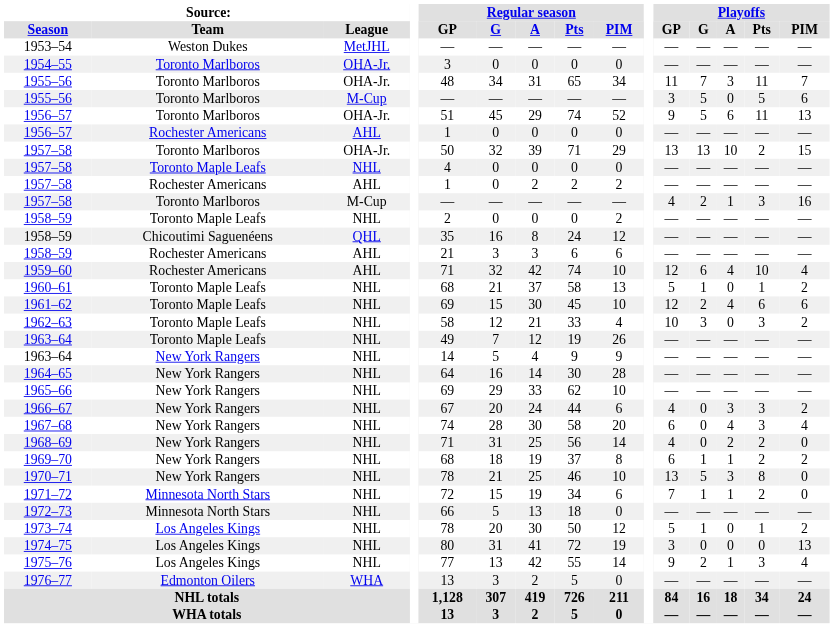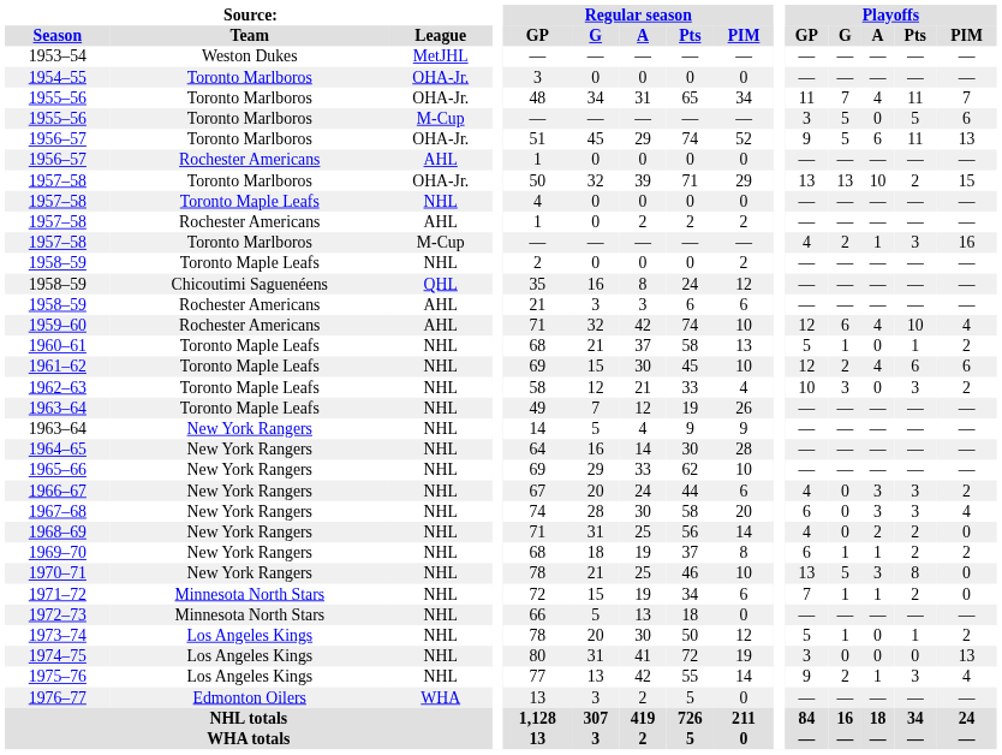1955–56 / OHA-Jr. | Playoffs / A: 3 -> 4
1967–68 | Playoffs / A: 4 -> 3
